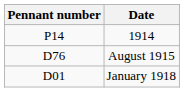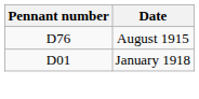- row: P14 | 1914
